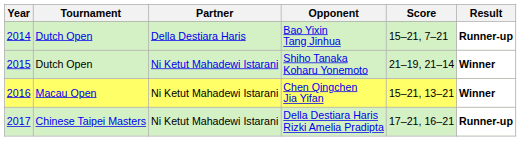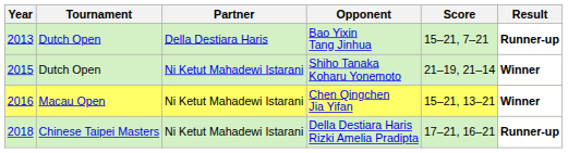Bao Yixin Tang Jinhua | Year: 2014 -> 2013
Della Destiara Haris Rizki Amelia Pradipta | Year: 2017 -> 2018
